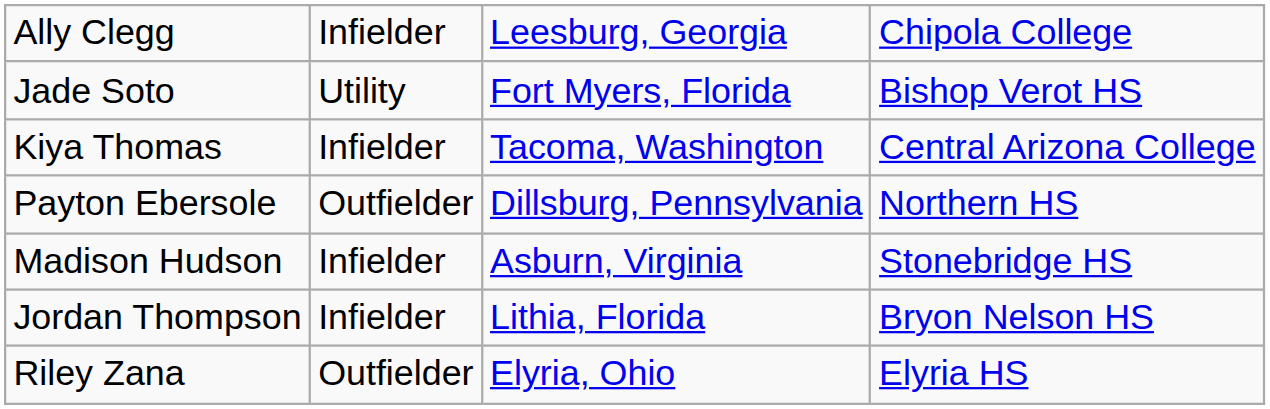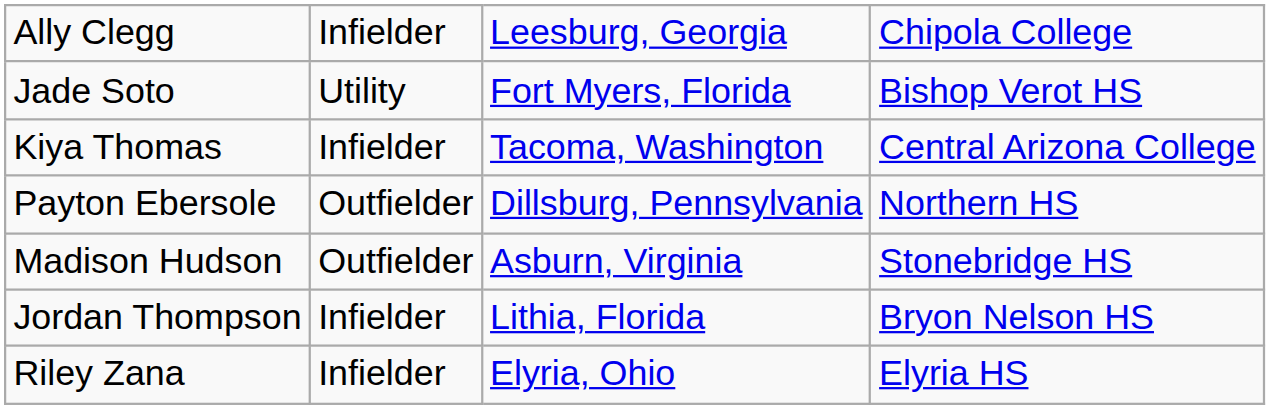Madison Hudson | column 2: Infielder -> Outfielder
Riley Zana | column 2: Outfielder -> Infielder
